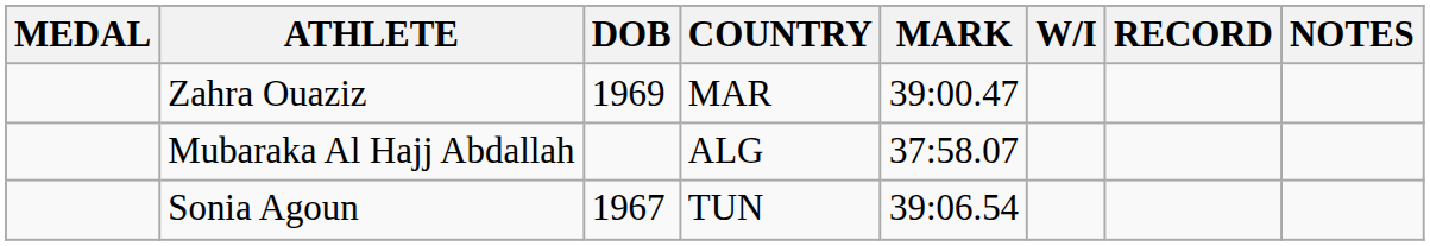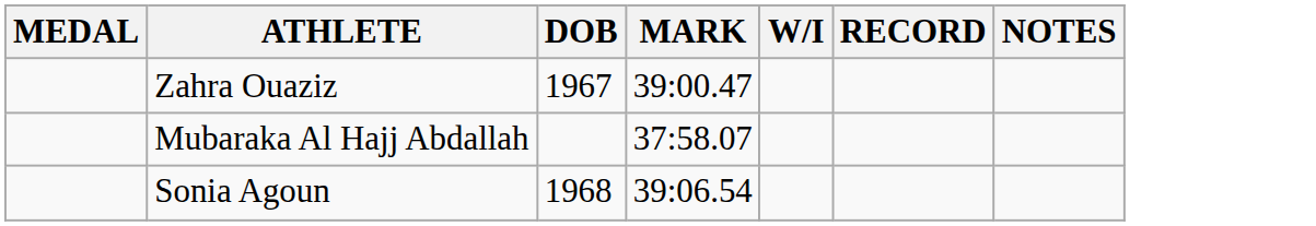- column: COUNTRY | MAR | ALG | TUN
Zahra Ouaziz | DOB: 1969 -> 1967
Sonia Agoun | DOB: 1967 -> 1968
